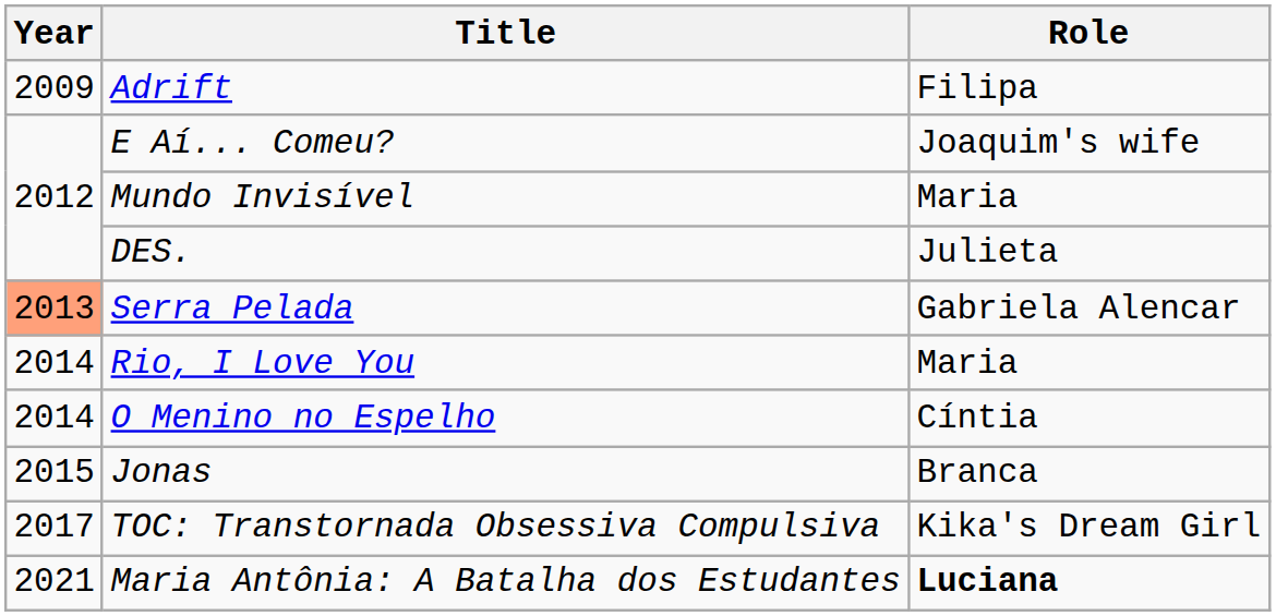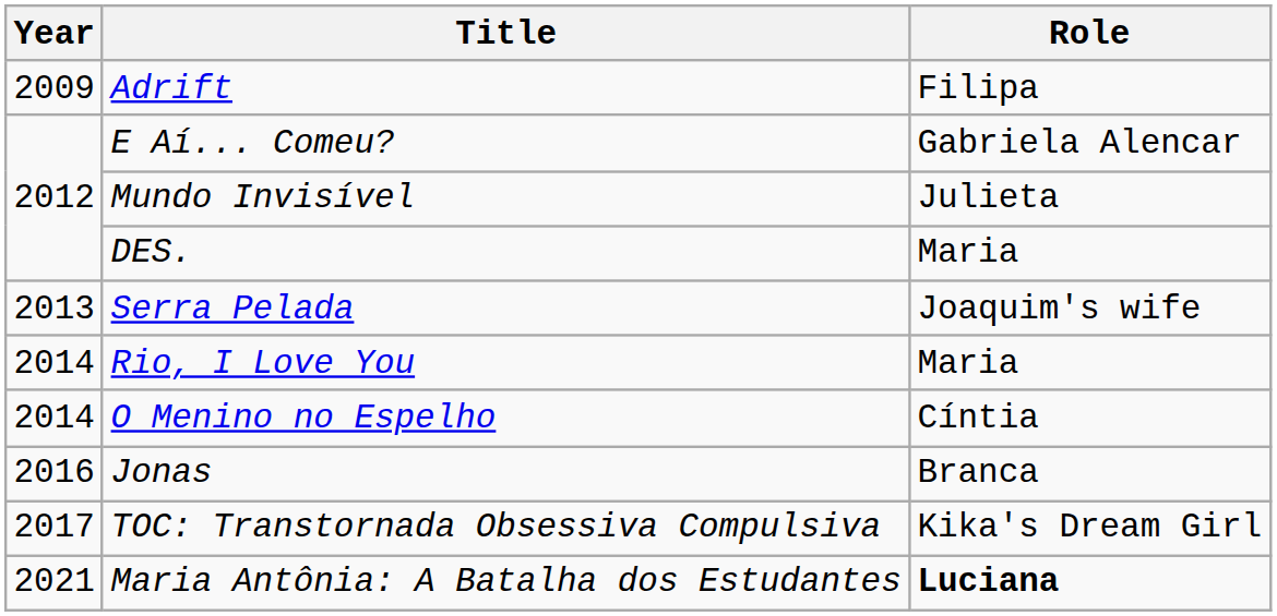E Aí... Comeu? | Role: Joaquim's wife -> Gabriela Alencar
Mundo Invisível | Role: Maria -> Julieta
DES. | Role: Julieta -> Maria
Serra Pelada | Year: lightsalmon background -> no background
Serra Pelada | Role: Gabriela Alencar -> Joaquim's wife
Jonas | Year: 2015 -> 2016
